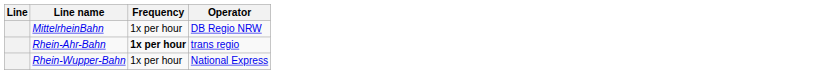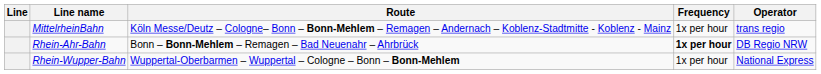+ column: Route | Köln Messe/Deutz – Cologne– Bonn – Bonn-Mehlem – Remagen – Andernach – Koblenz-Stadtmitte - Koblenz - Mainz | Bonn – Bonn-Mehlem – Remagen – Bad Neuenahr – Ahrbrück | Wuppertal-Oberbarmen – Wuppertal – Cologne – Bonn – Bonn-Mehlem
MittelrheinBahn | Operator: DB Regio NRW -> trans regio
Rhein-Ahr-Bahn | Operator: trans regio -> DB Regio NRW
